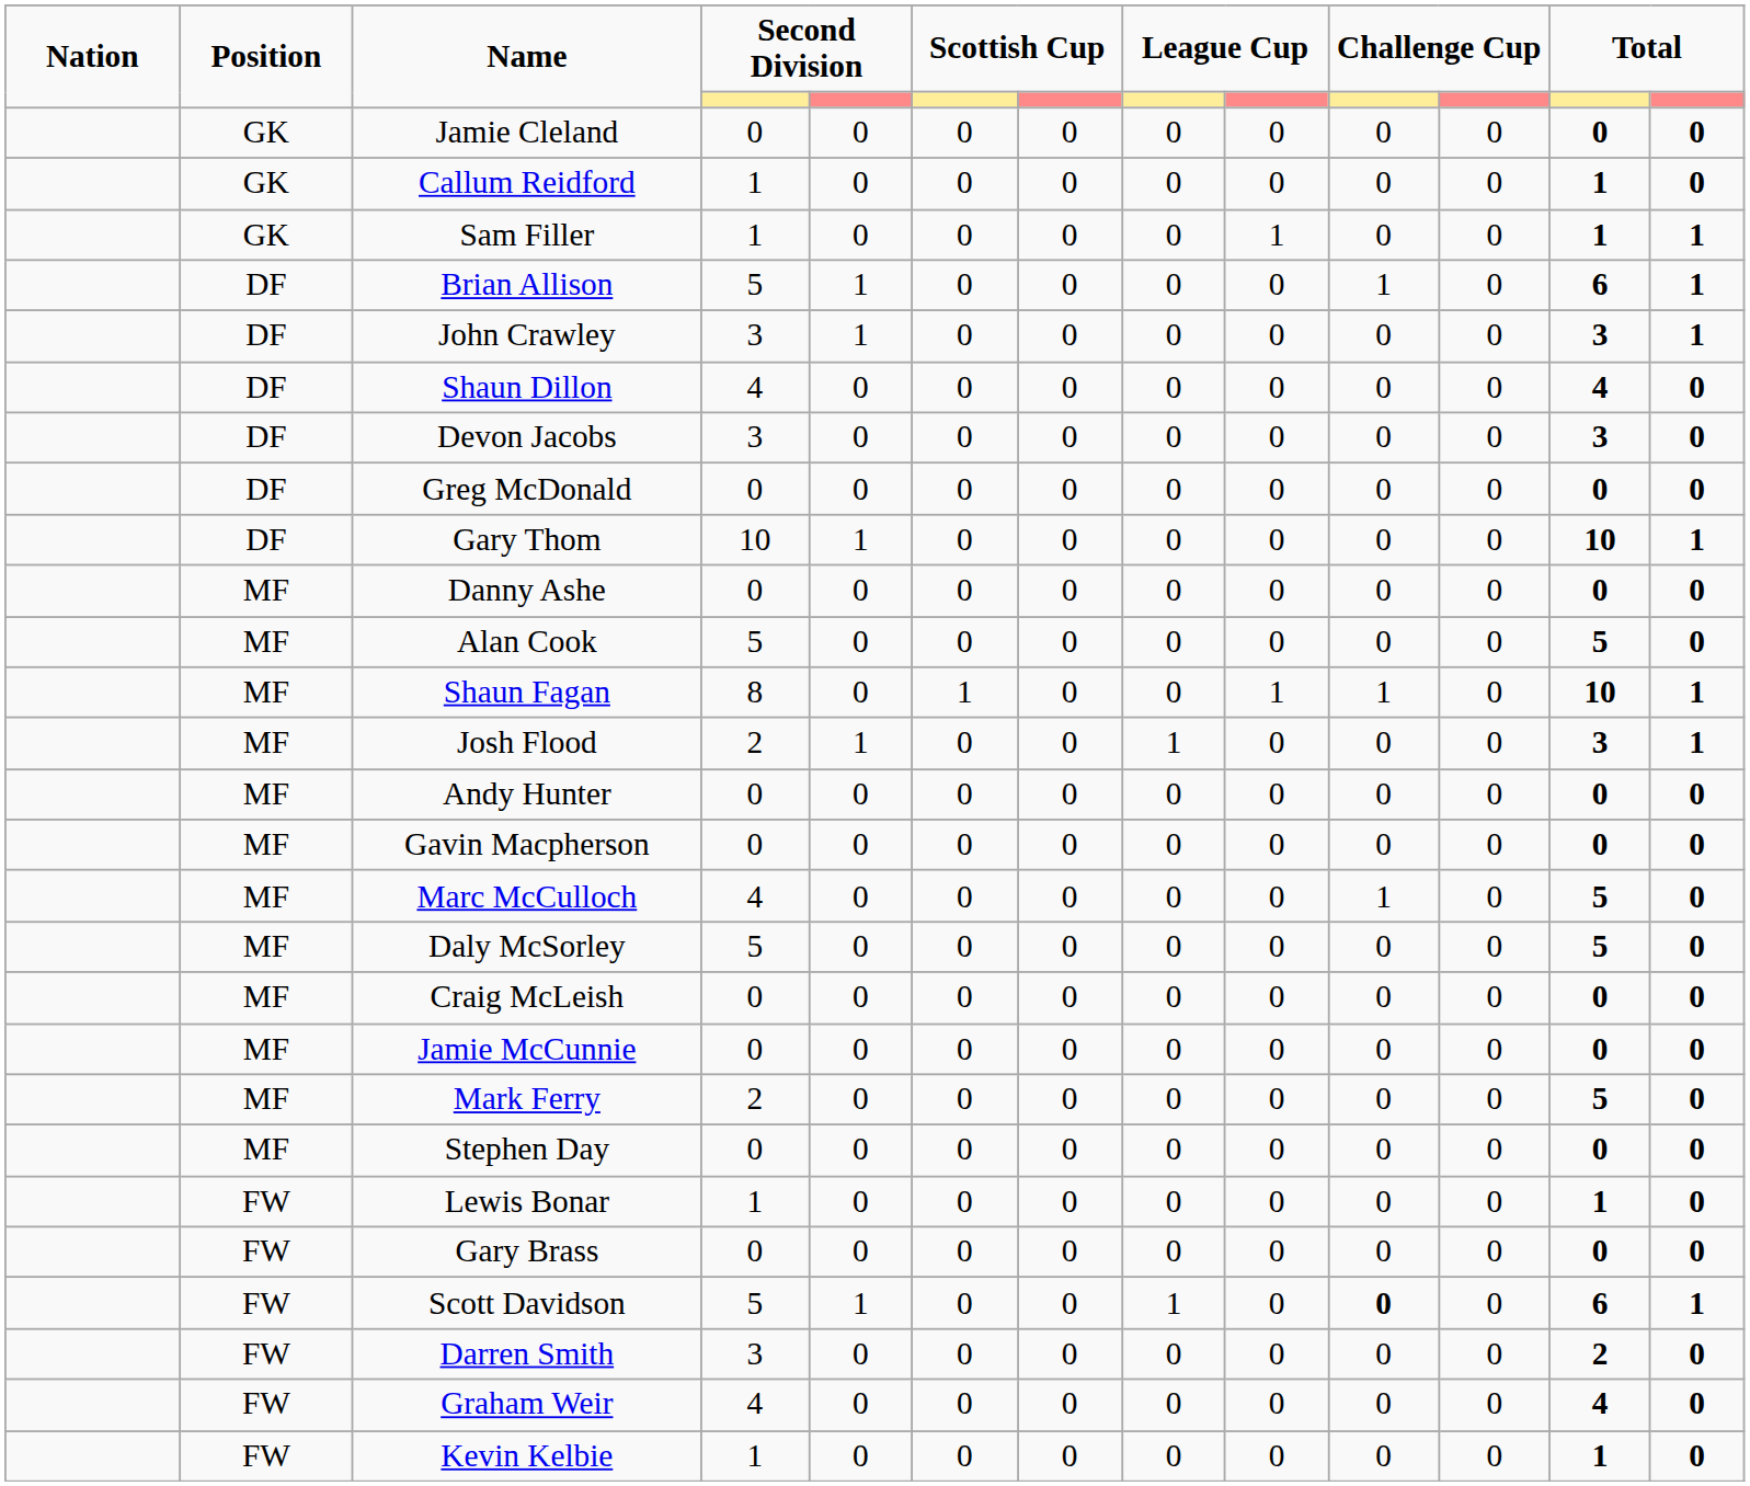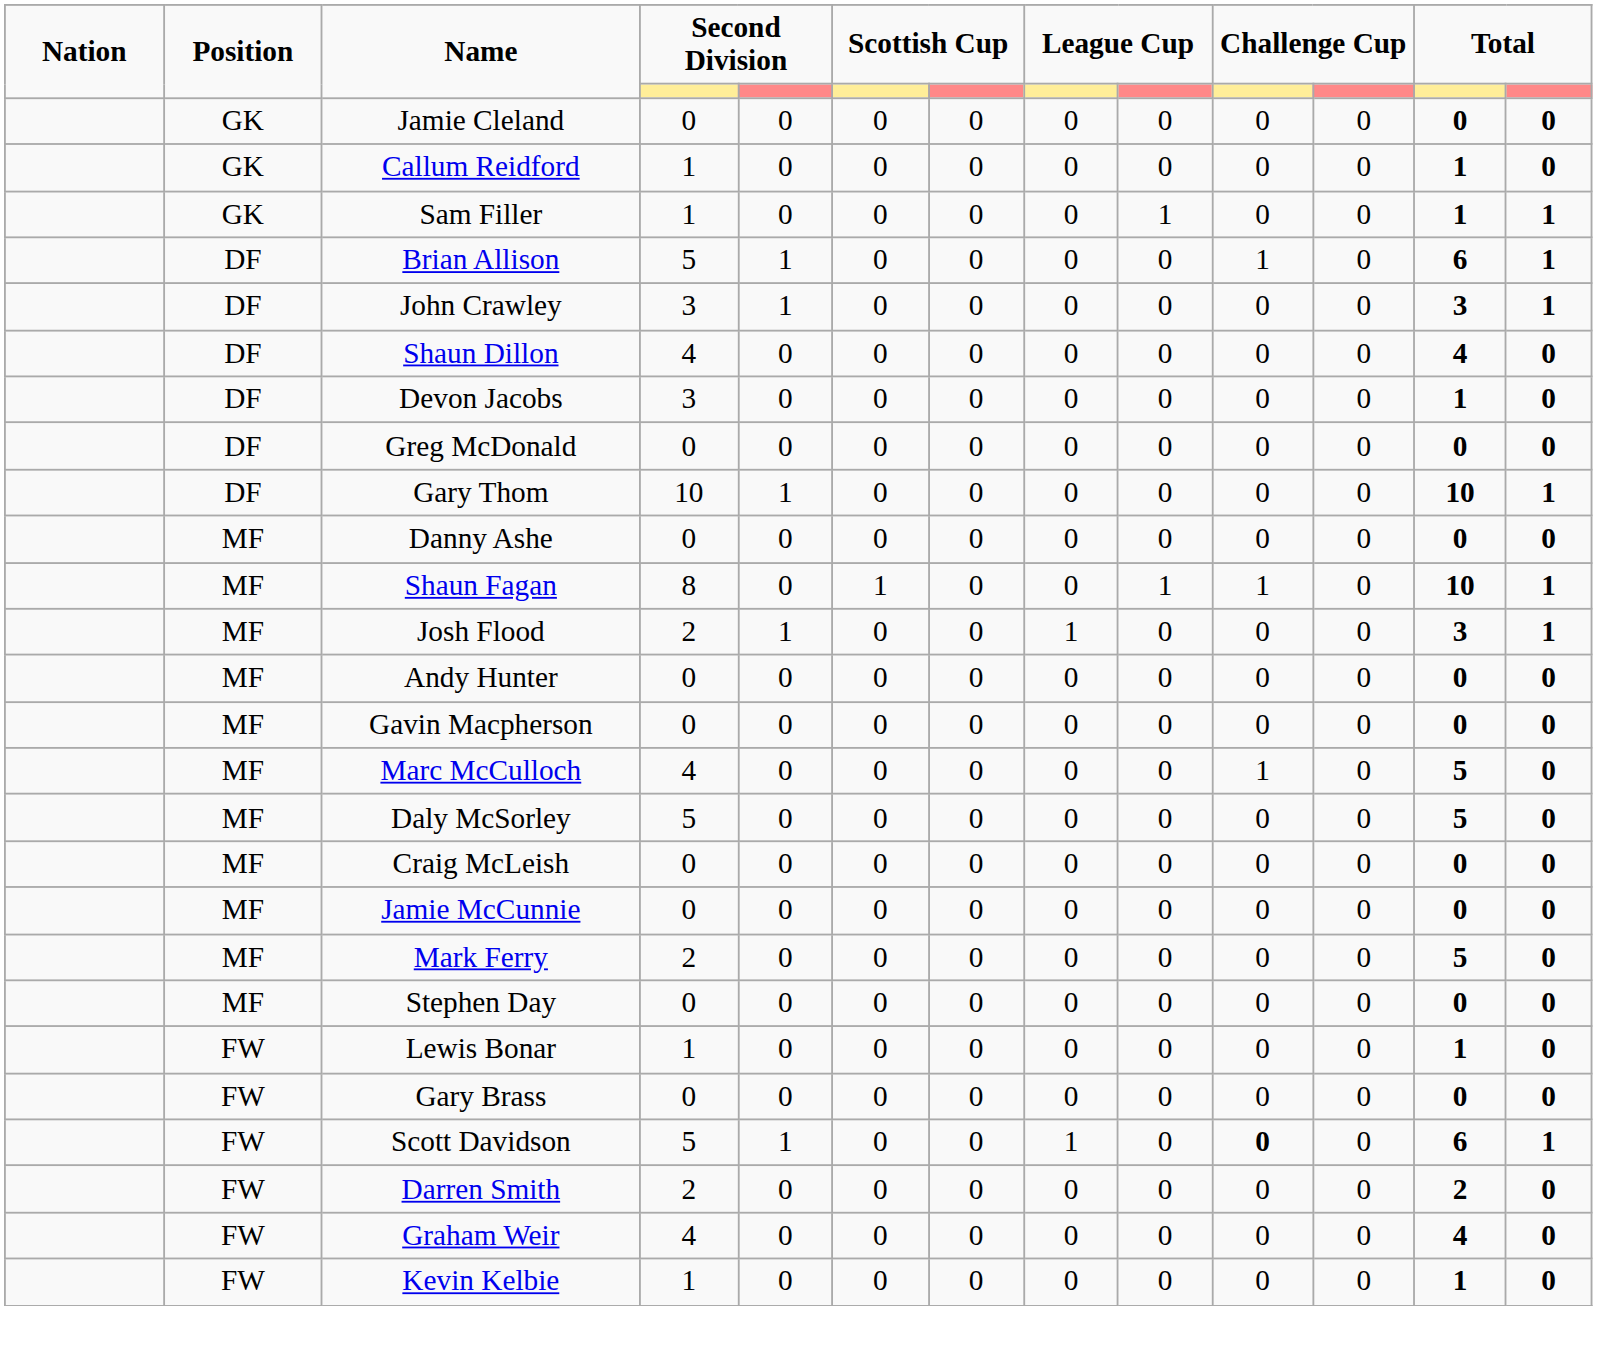Devon Jacobs | column 12: 3 -> 1
- row: MF | Alan Cook | 5 | 0 | 0 | 0 | 0 | 0 | 0 | 0 | 5 | 0
Darren Smith | column 4: 3 -> 2
